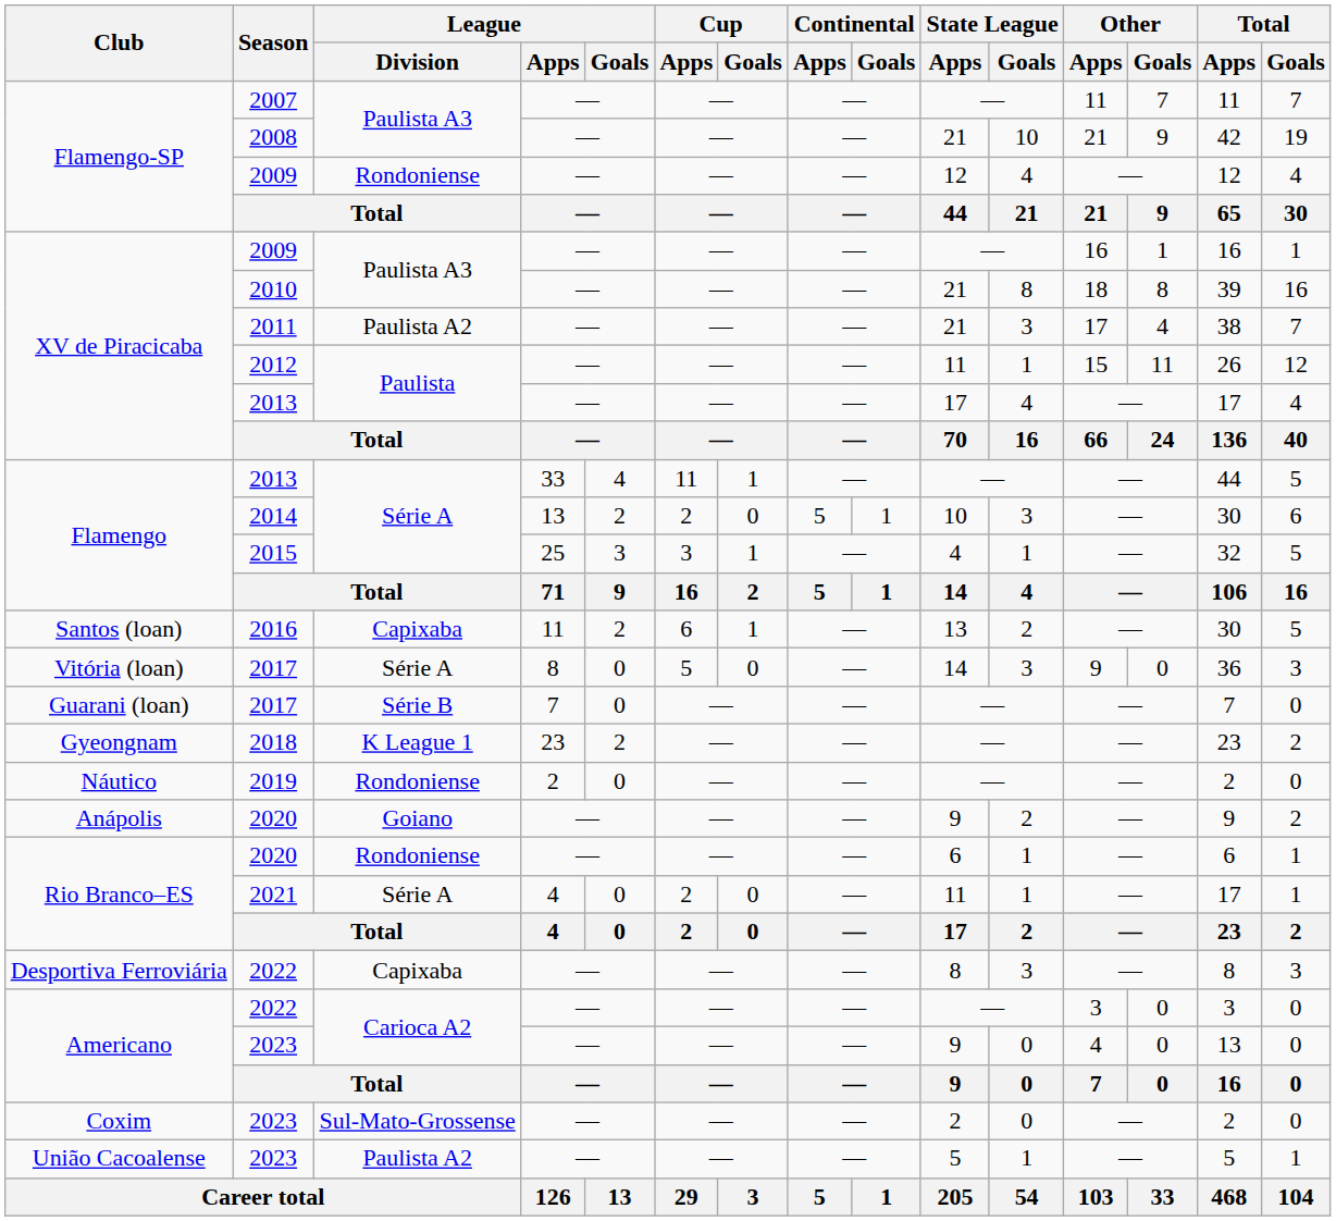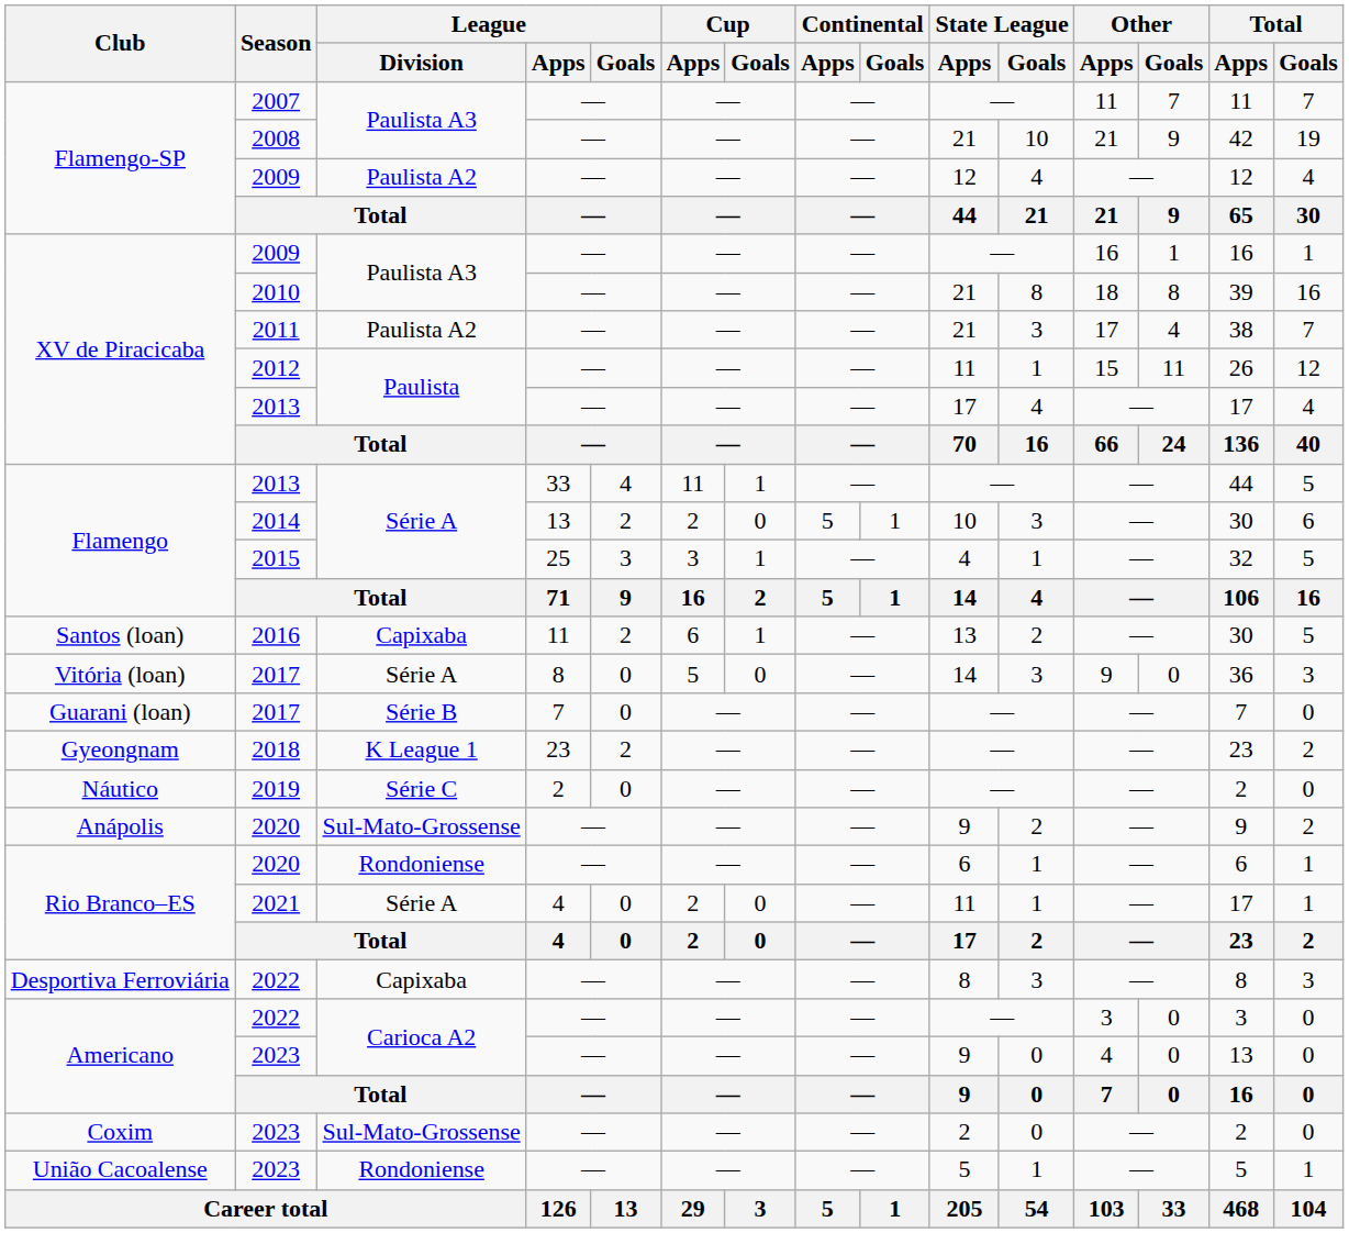Flamengo-SP / 2009 | League / Division: Rondoniense -> Paulista A2
2019 | League / Division: Rondoniense -> Série C
Anápolis / 2020 | League / Division: Goiano -> Sul-Mato-Grossense
União Cacoalense / 2023 | League / Division: Paulista A2 -> Rondoniense
